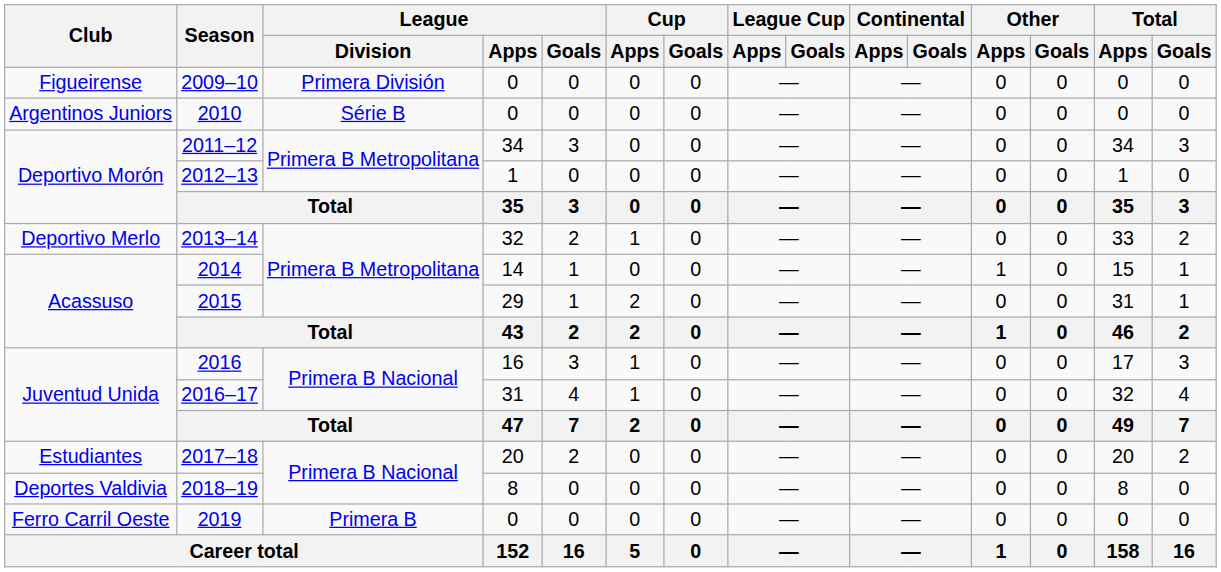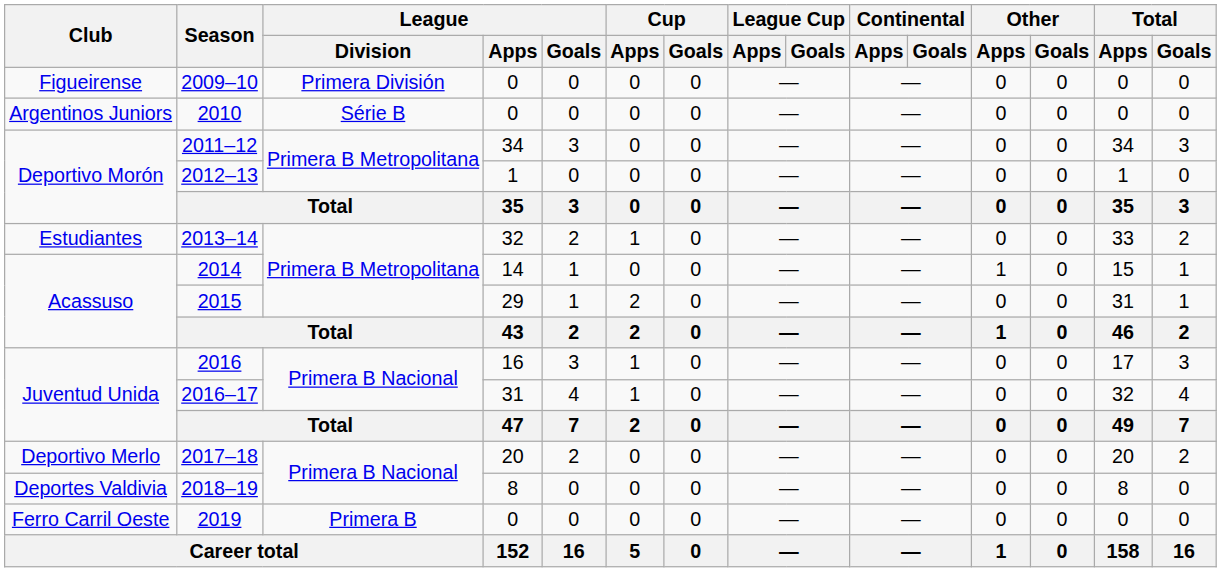2013–14 | Club: Deportivo Merlo -> Estudiantes
2017–18 | Club: Estudiantes -> Deportivo Merlo
